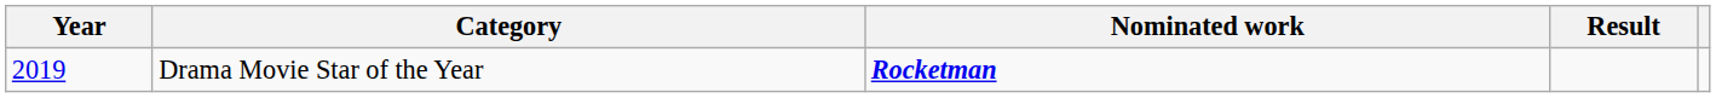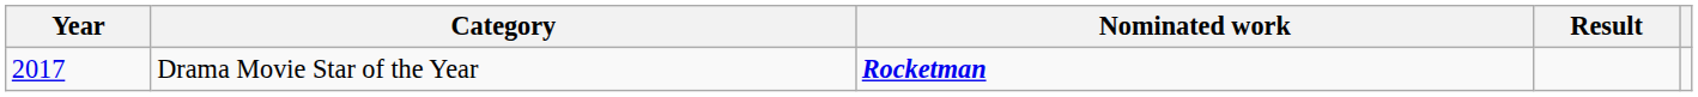Drama Movie Star of the Year | Year: 2019 -> 2017
